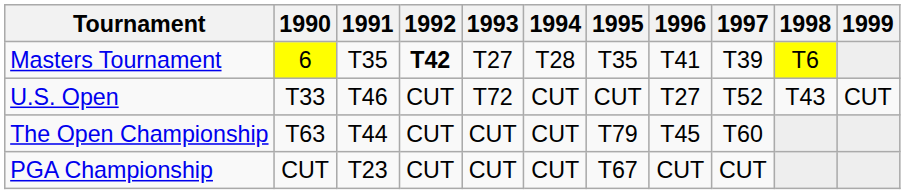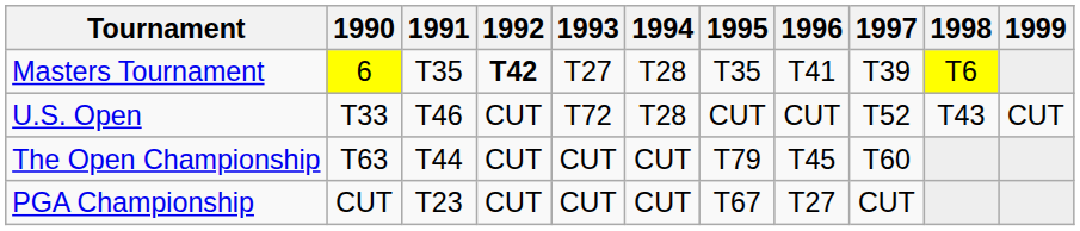U.S. Open | 1994: CUT -> T28
U.S. Open | 1996: T27 -> CUT
PGA Championship | 1996: CUT -> T27
